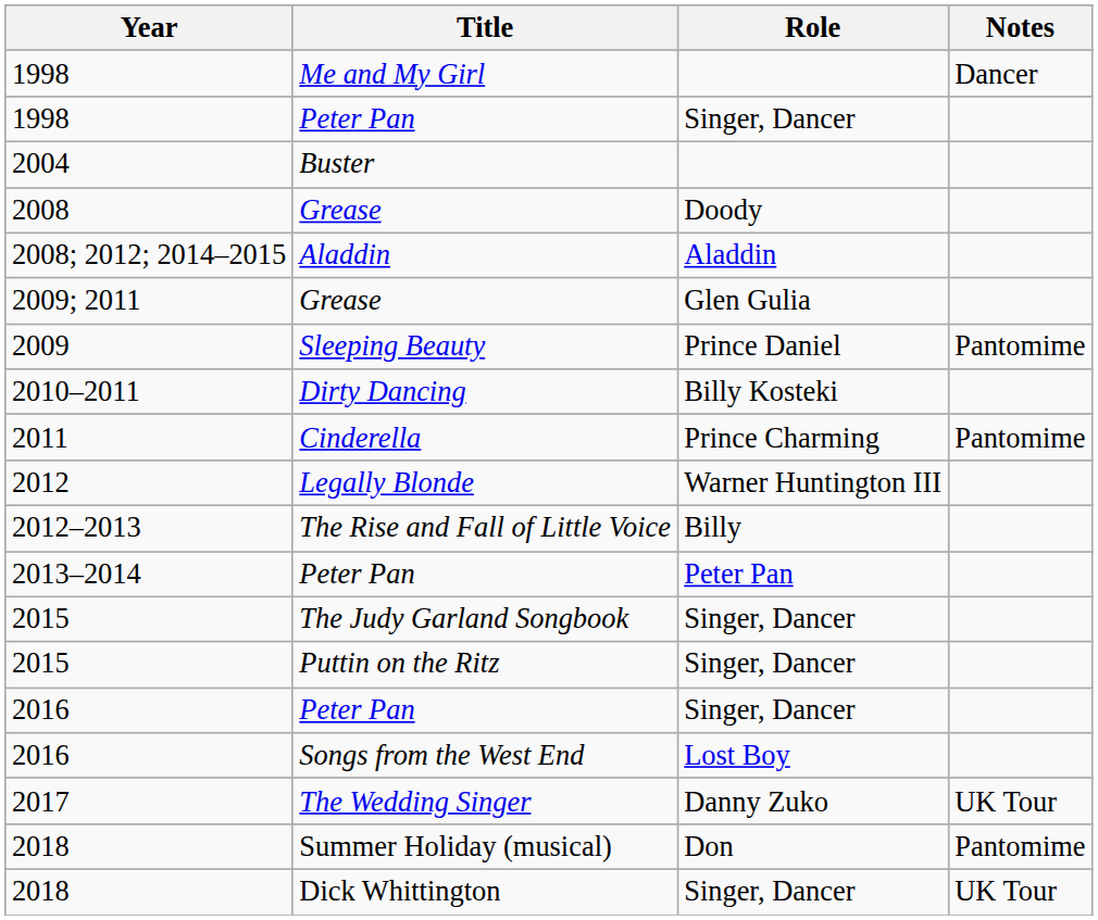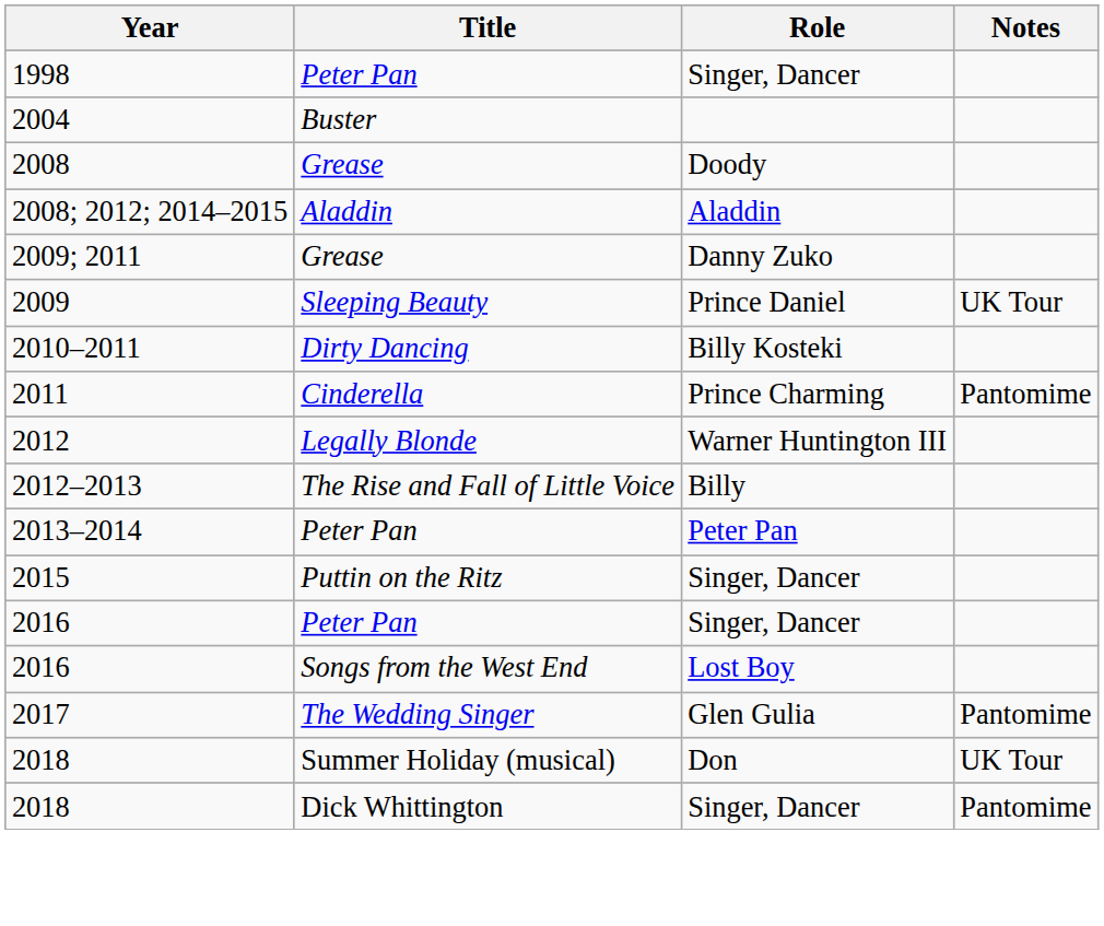- row: 1998 | Me and My Girl | Dancer
2009; 2011 / Grease | Role: Glen Gulia -> Danny Zuko
Sleeping Beauty | Notes: Pantomime -> UK Tour
- row: 2015 | The Judy Garland Songbook | Singer, Dancer
The Wedding Singer | Role: Danny Zuko -> Glen Gulia
The Wedding Singer | Notes: UK Tour -> Pantomime
Summer Holiday (musical) | Notes: Pantomime -> UK Tour
Dick Whittington | Notes: UK Tour -> Pantomime
